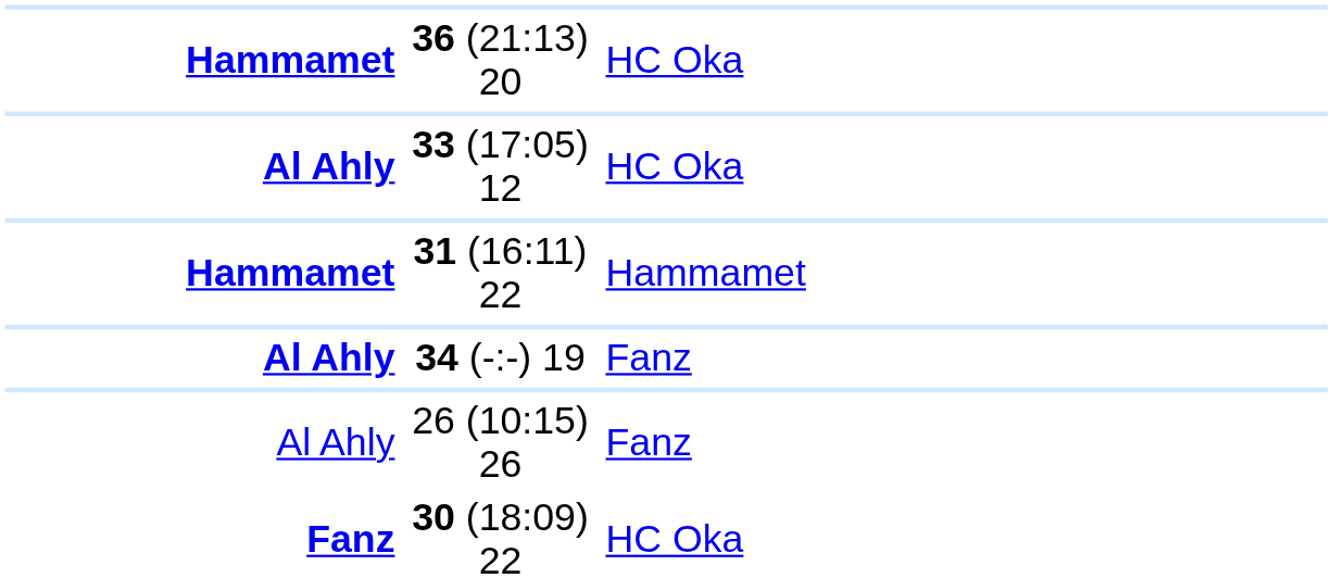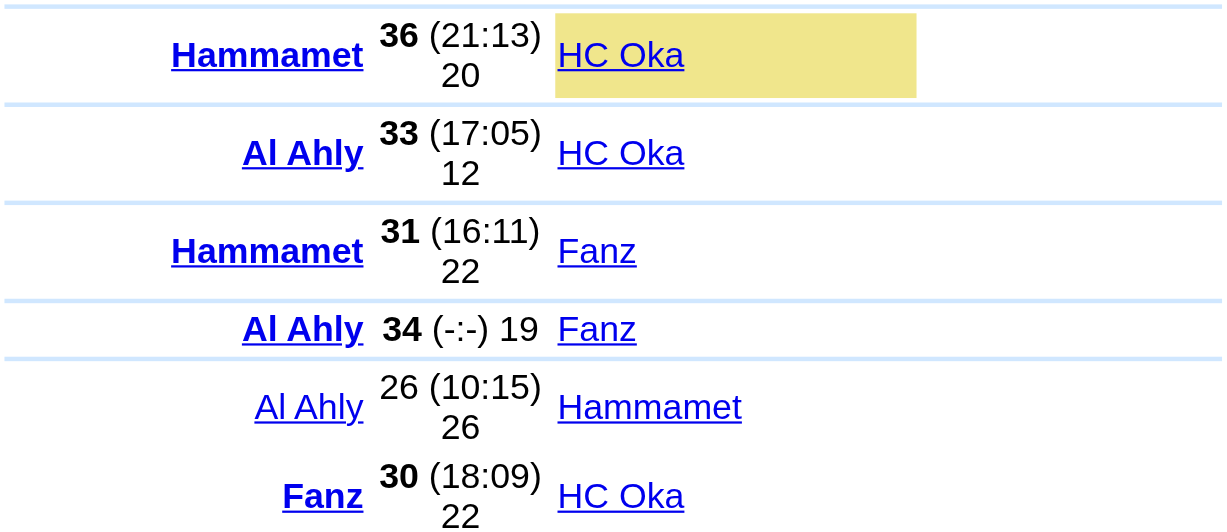36 (21:13) 20 | column 3: no background -> khaki background
31 (16:11) 22 | column 3: Hammamet -> Fanz
26 (10:15) 26 | column 3: Fanz -> Hammamet
